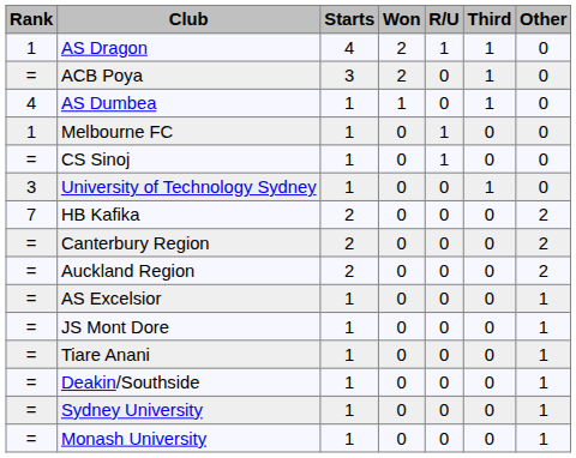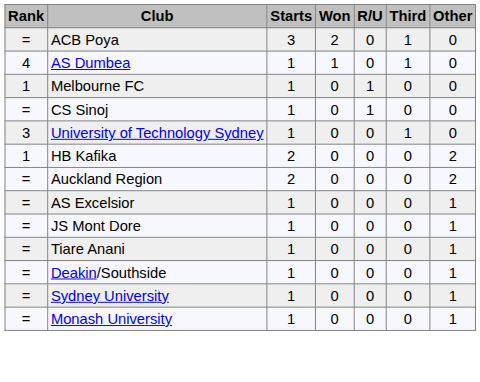- row: 1 | AS Dragon | 4 | 2 | 1 | 1 | 0
HB Kafika | Rank: 7 -> 1
- row: = | Canterbury Region | 2 | 0 | 0 | 0 | 2
